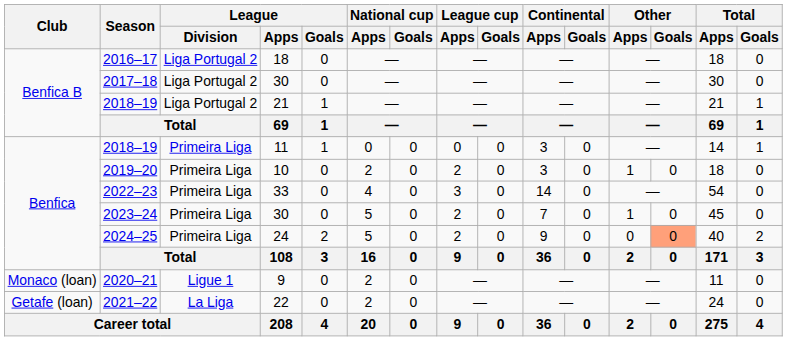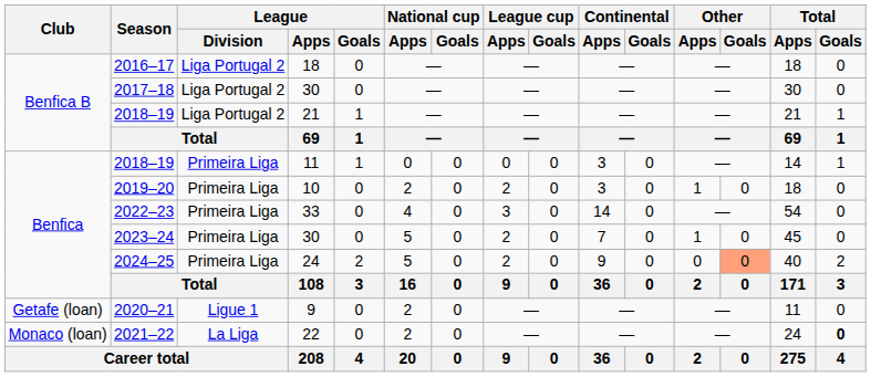2020–21 | Club: Monaco (loan) -> Getafe (loan)
2021–22 | Club: Getafe (loan) -> Monaco (loan)
2021–22 | Total / Goals: normal -> bold
